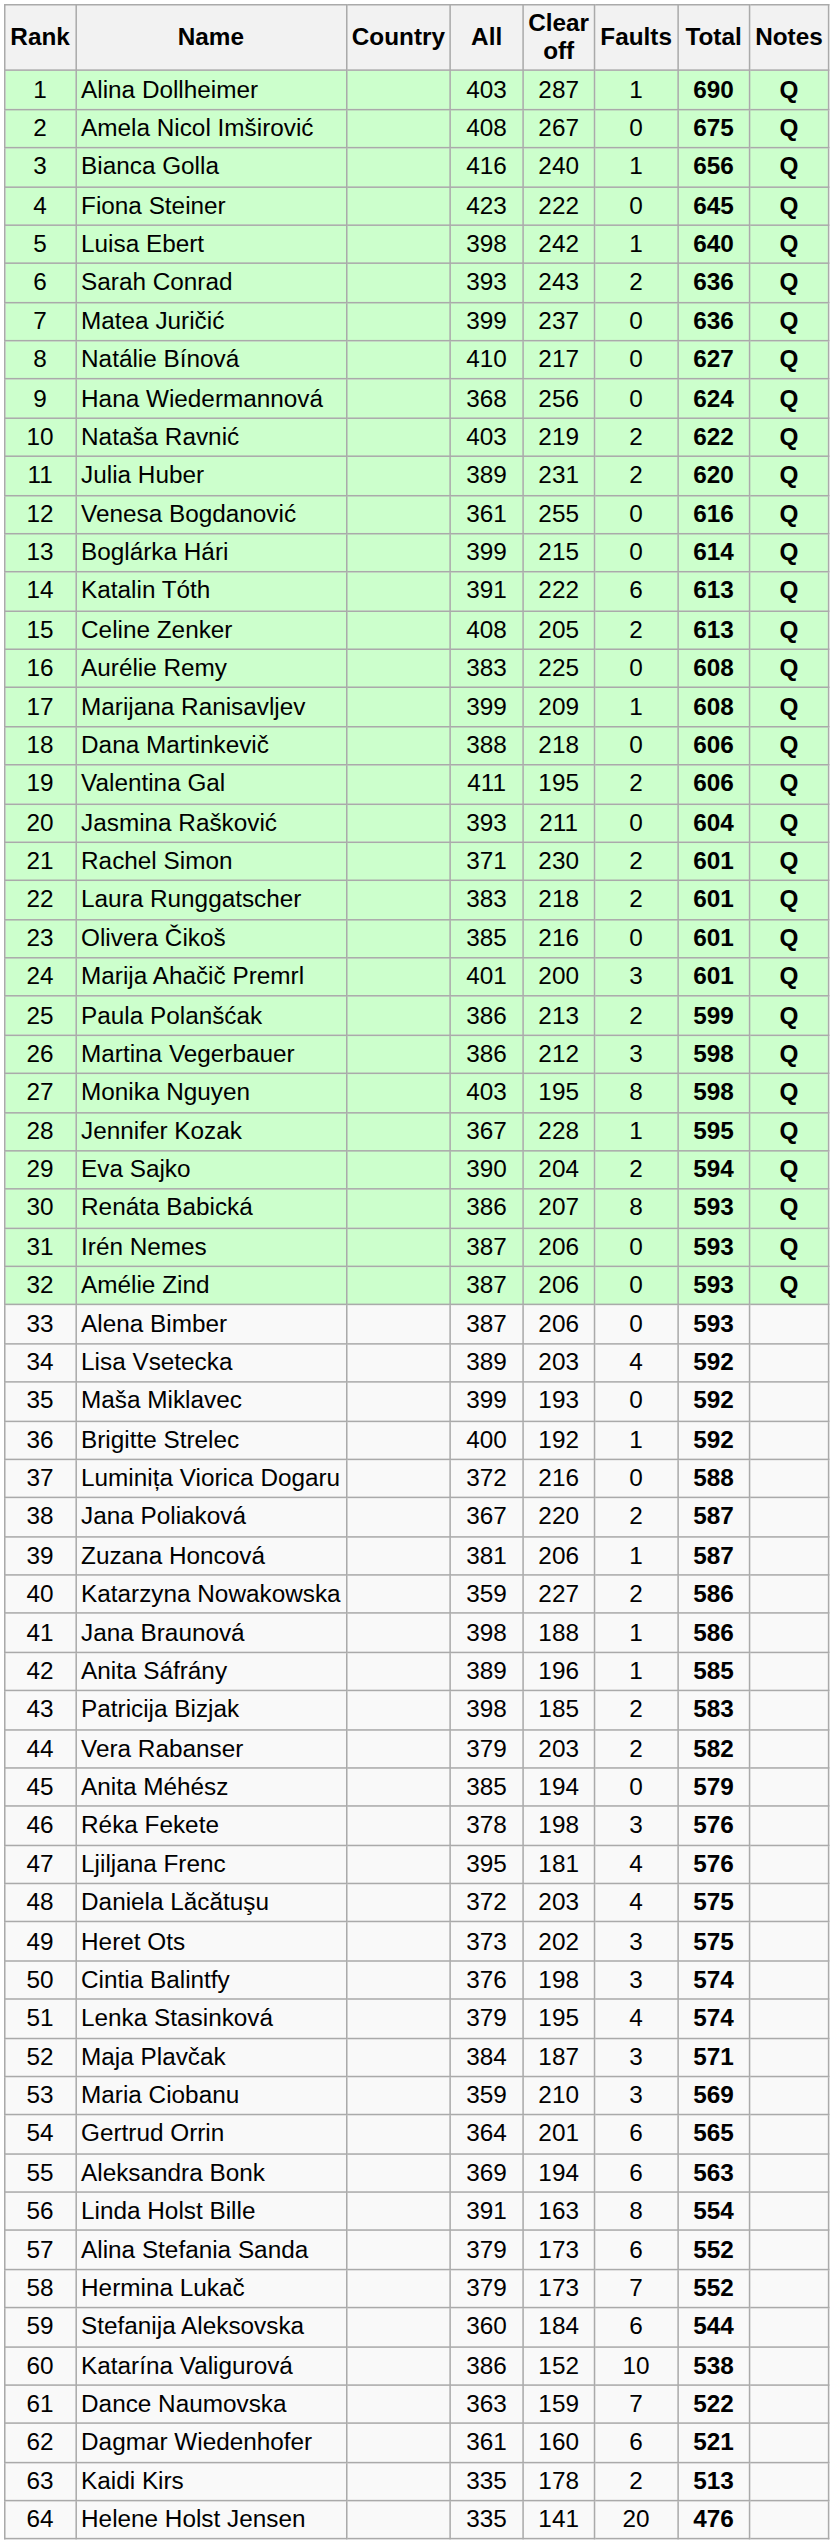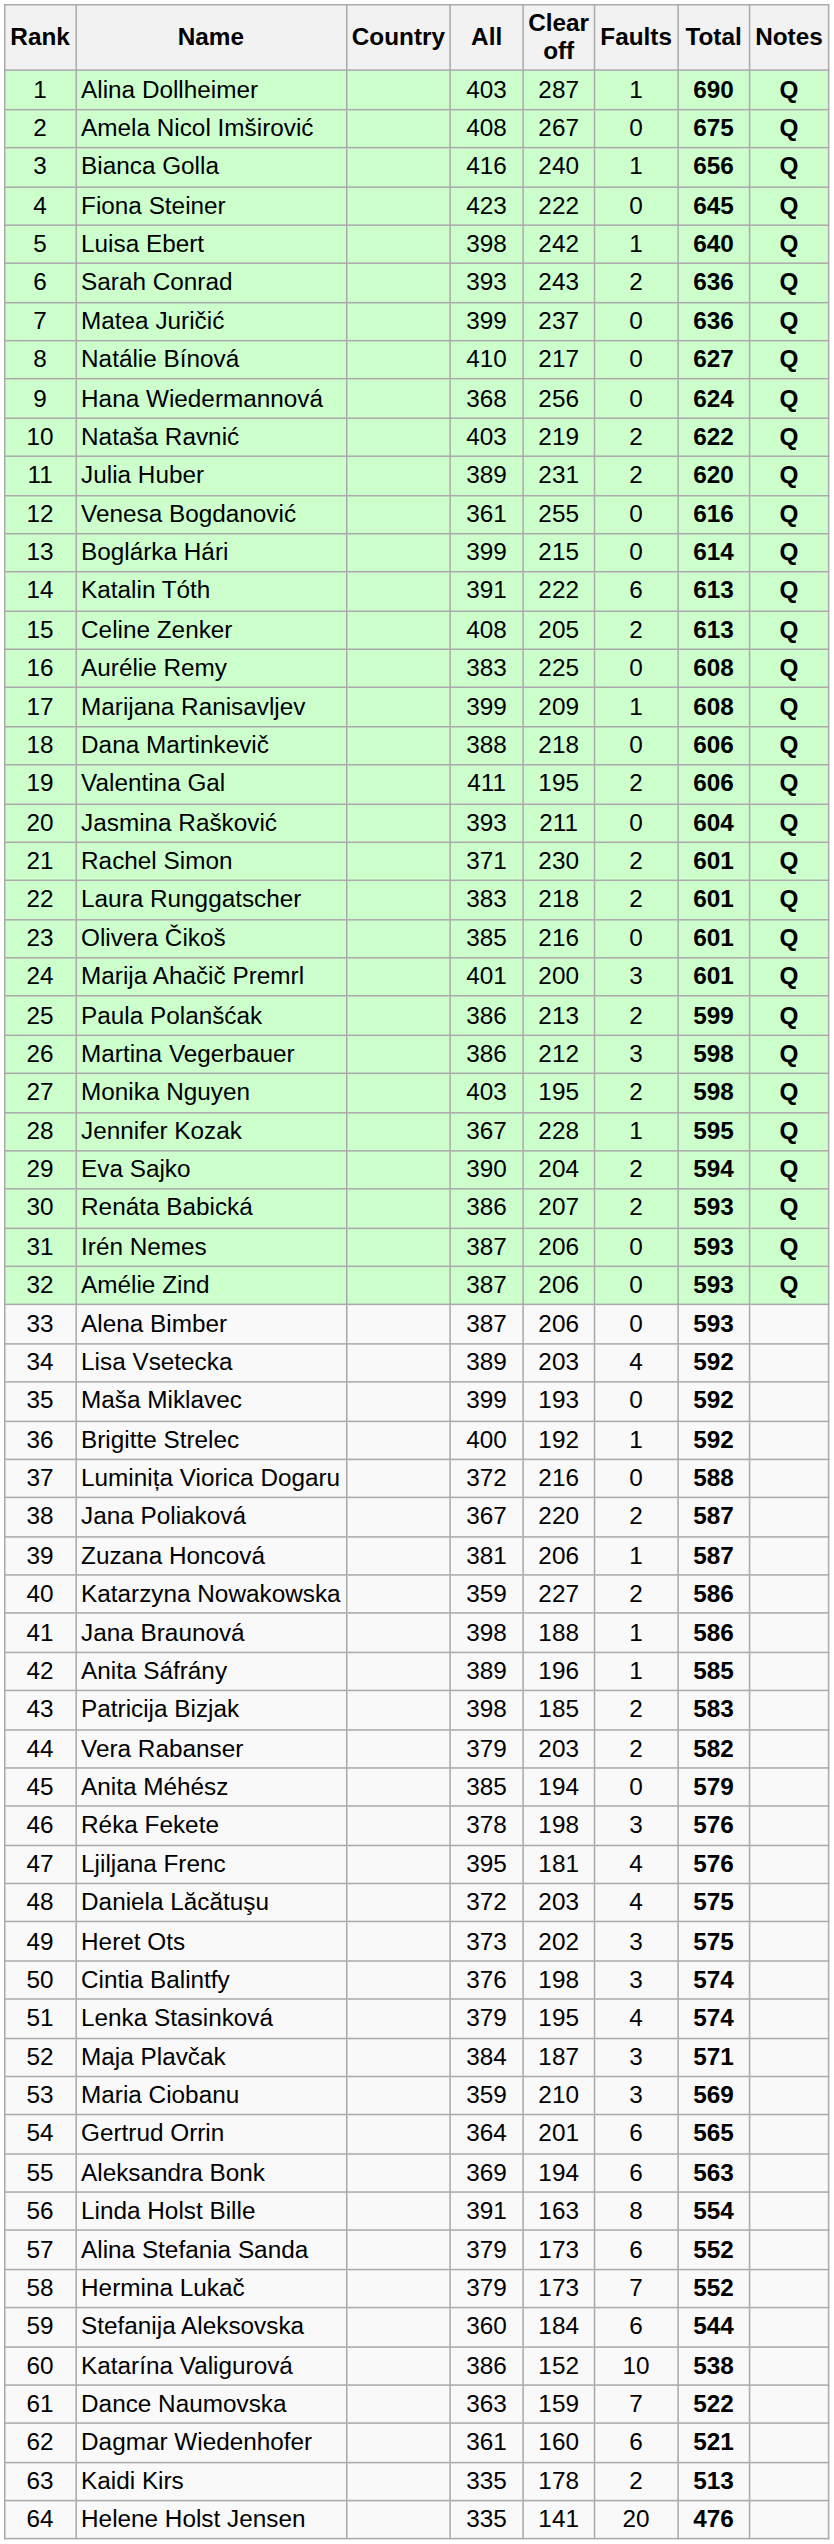Monika Nguyen | Faults: 8 -> 2
Renáta Babická | Faults: 8 -> 2
